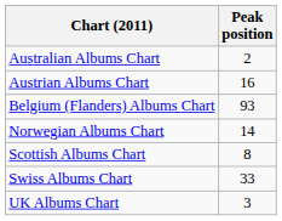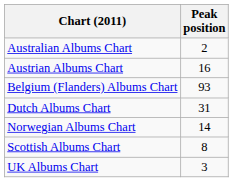+ row: Dutch Albums Chart | 31
- row: Swiss Albums Chart | 33
